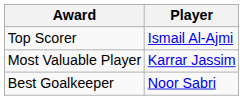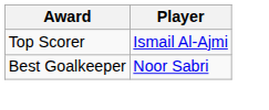- row: Most Valuable Player | Karrar Jassim
